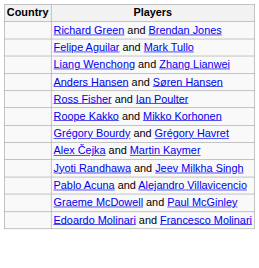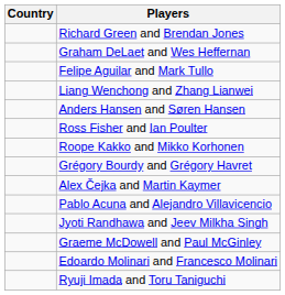+ row: Graham DeLaet and Wes Heffernan
rows swapped: Pablo Acuna and Alejandro Villavicencio <-> Jyoti Randhawa and Jeev Milkha Singh
+ row: Ryuji Imada and Toru Taniguchi
